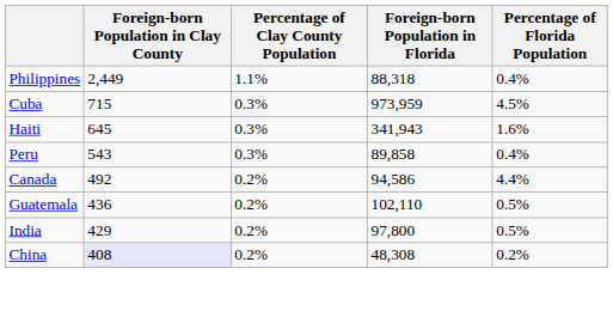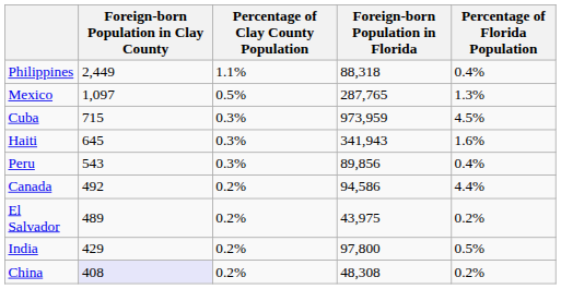+ row: Mexico | 1,097 | 0.5% | 287,765 | 1.3%
Peru | Foreign-born Population in Florida: 89,858 -> 89,856
+ row: El Salvador | 489 | 0.2% | 43,975 | 0.2%
- row: Guatemala | 436 | 0.2% | 102,110 | 0.5%
